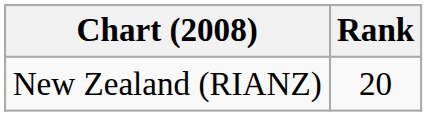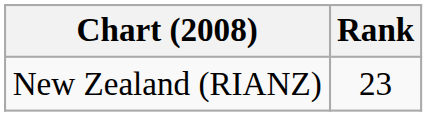New Zealand (RIANZ) | Rank: 20 -> 23
